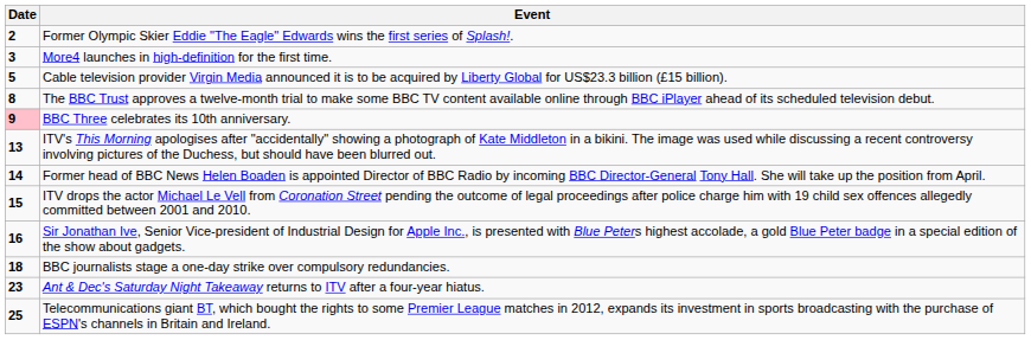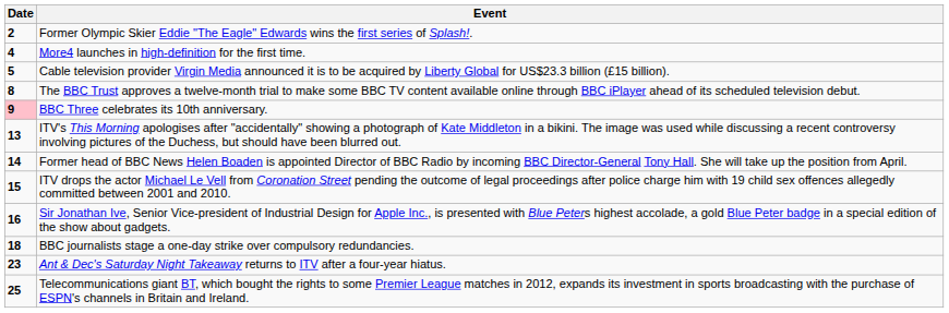More4 launches in high-definition for the first time. | Date: 3 -> 4
